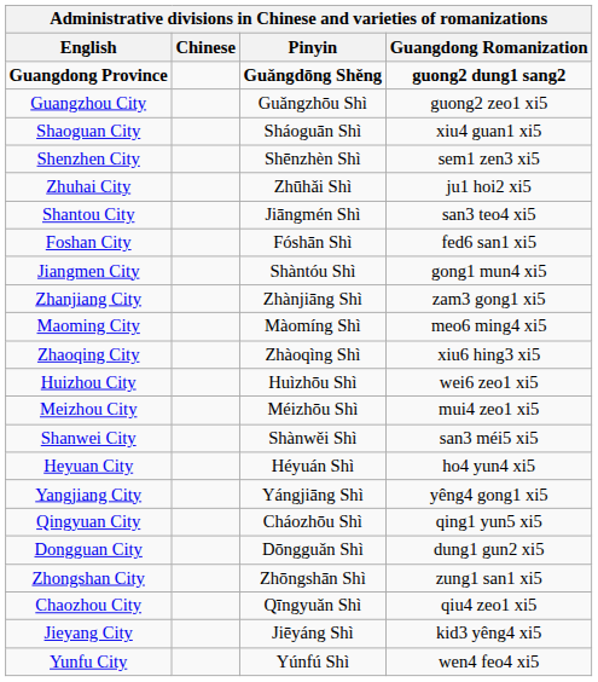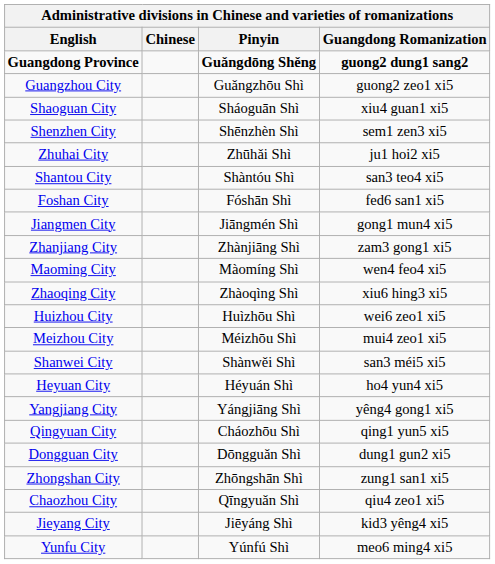Shantou City | Pinyin: Jiāngmén Shì -> Shàntóu Shì
Jiangmen City | Pinyin: Shàntóu Shì -> Jiāngmén Shì
Maoming City | Guangdong Romanization: meo6 ming4 xi5 -> wen4 feo4 xi5
Yunfu City | Guangdong Romanization: wen4 feo4 xi5 -> meo6 ming4 xi5
